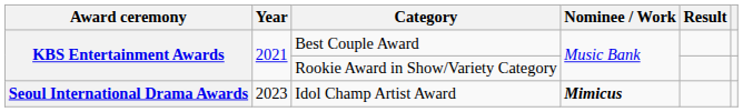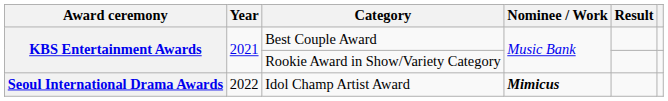Idol Champ Artist Award | Year: 2023 -> 2022
